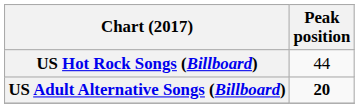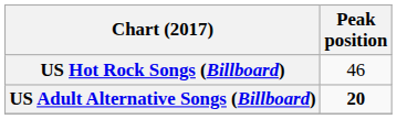US Hot Rock Songs (Billboard) | Peak position: 44 -> 46
